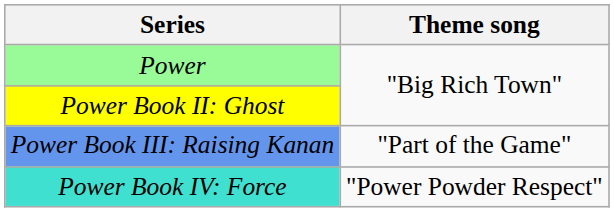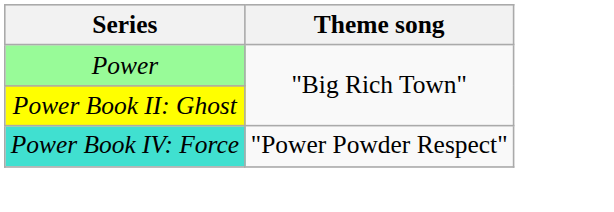- row: Power Book III: Raising Kanan | "Part of the Game"
